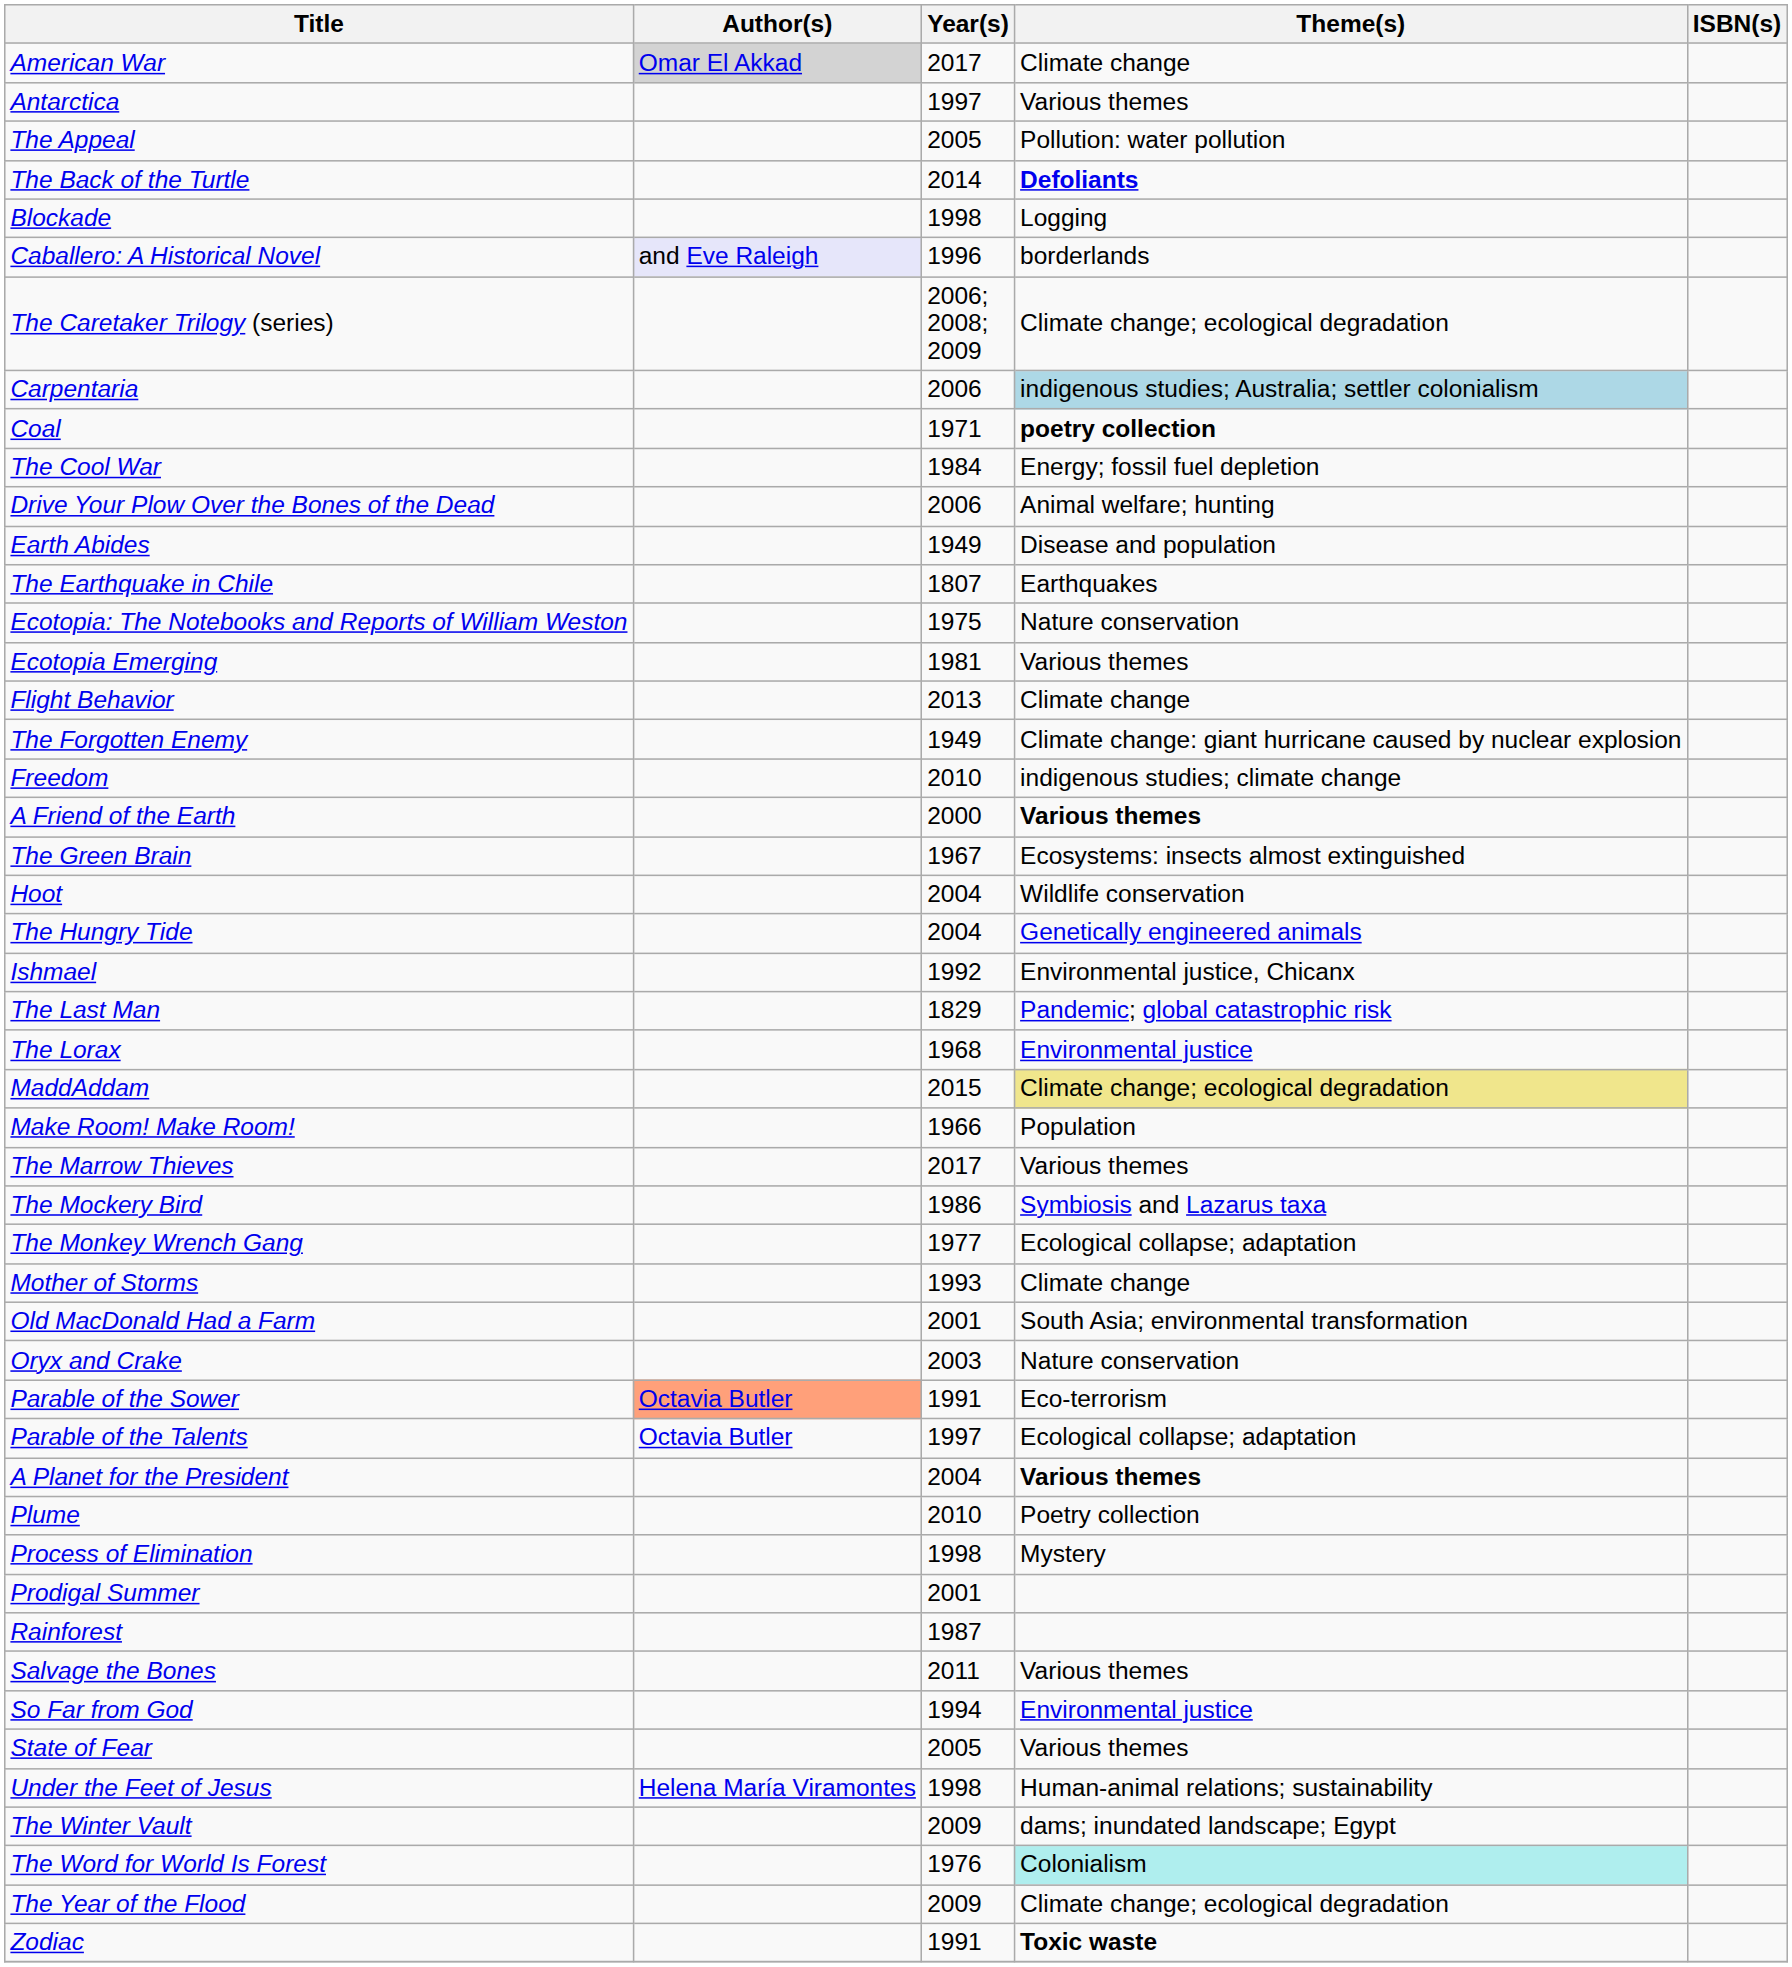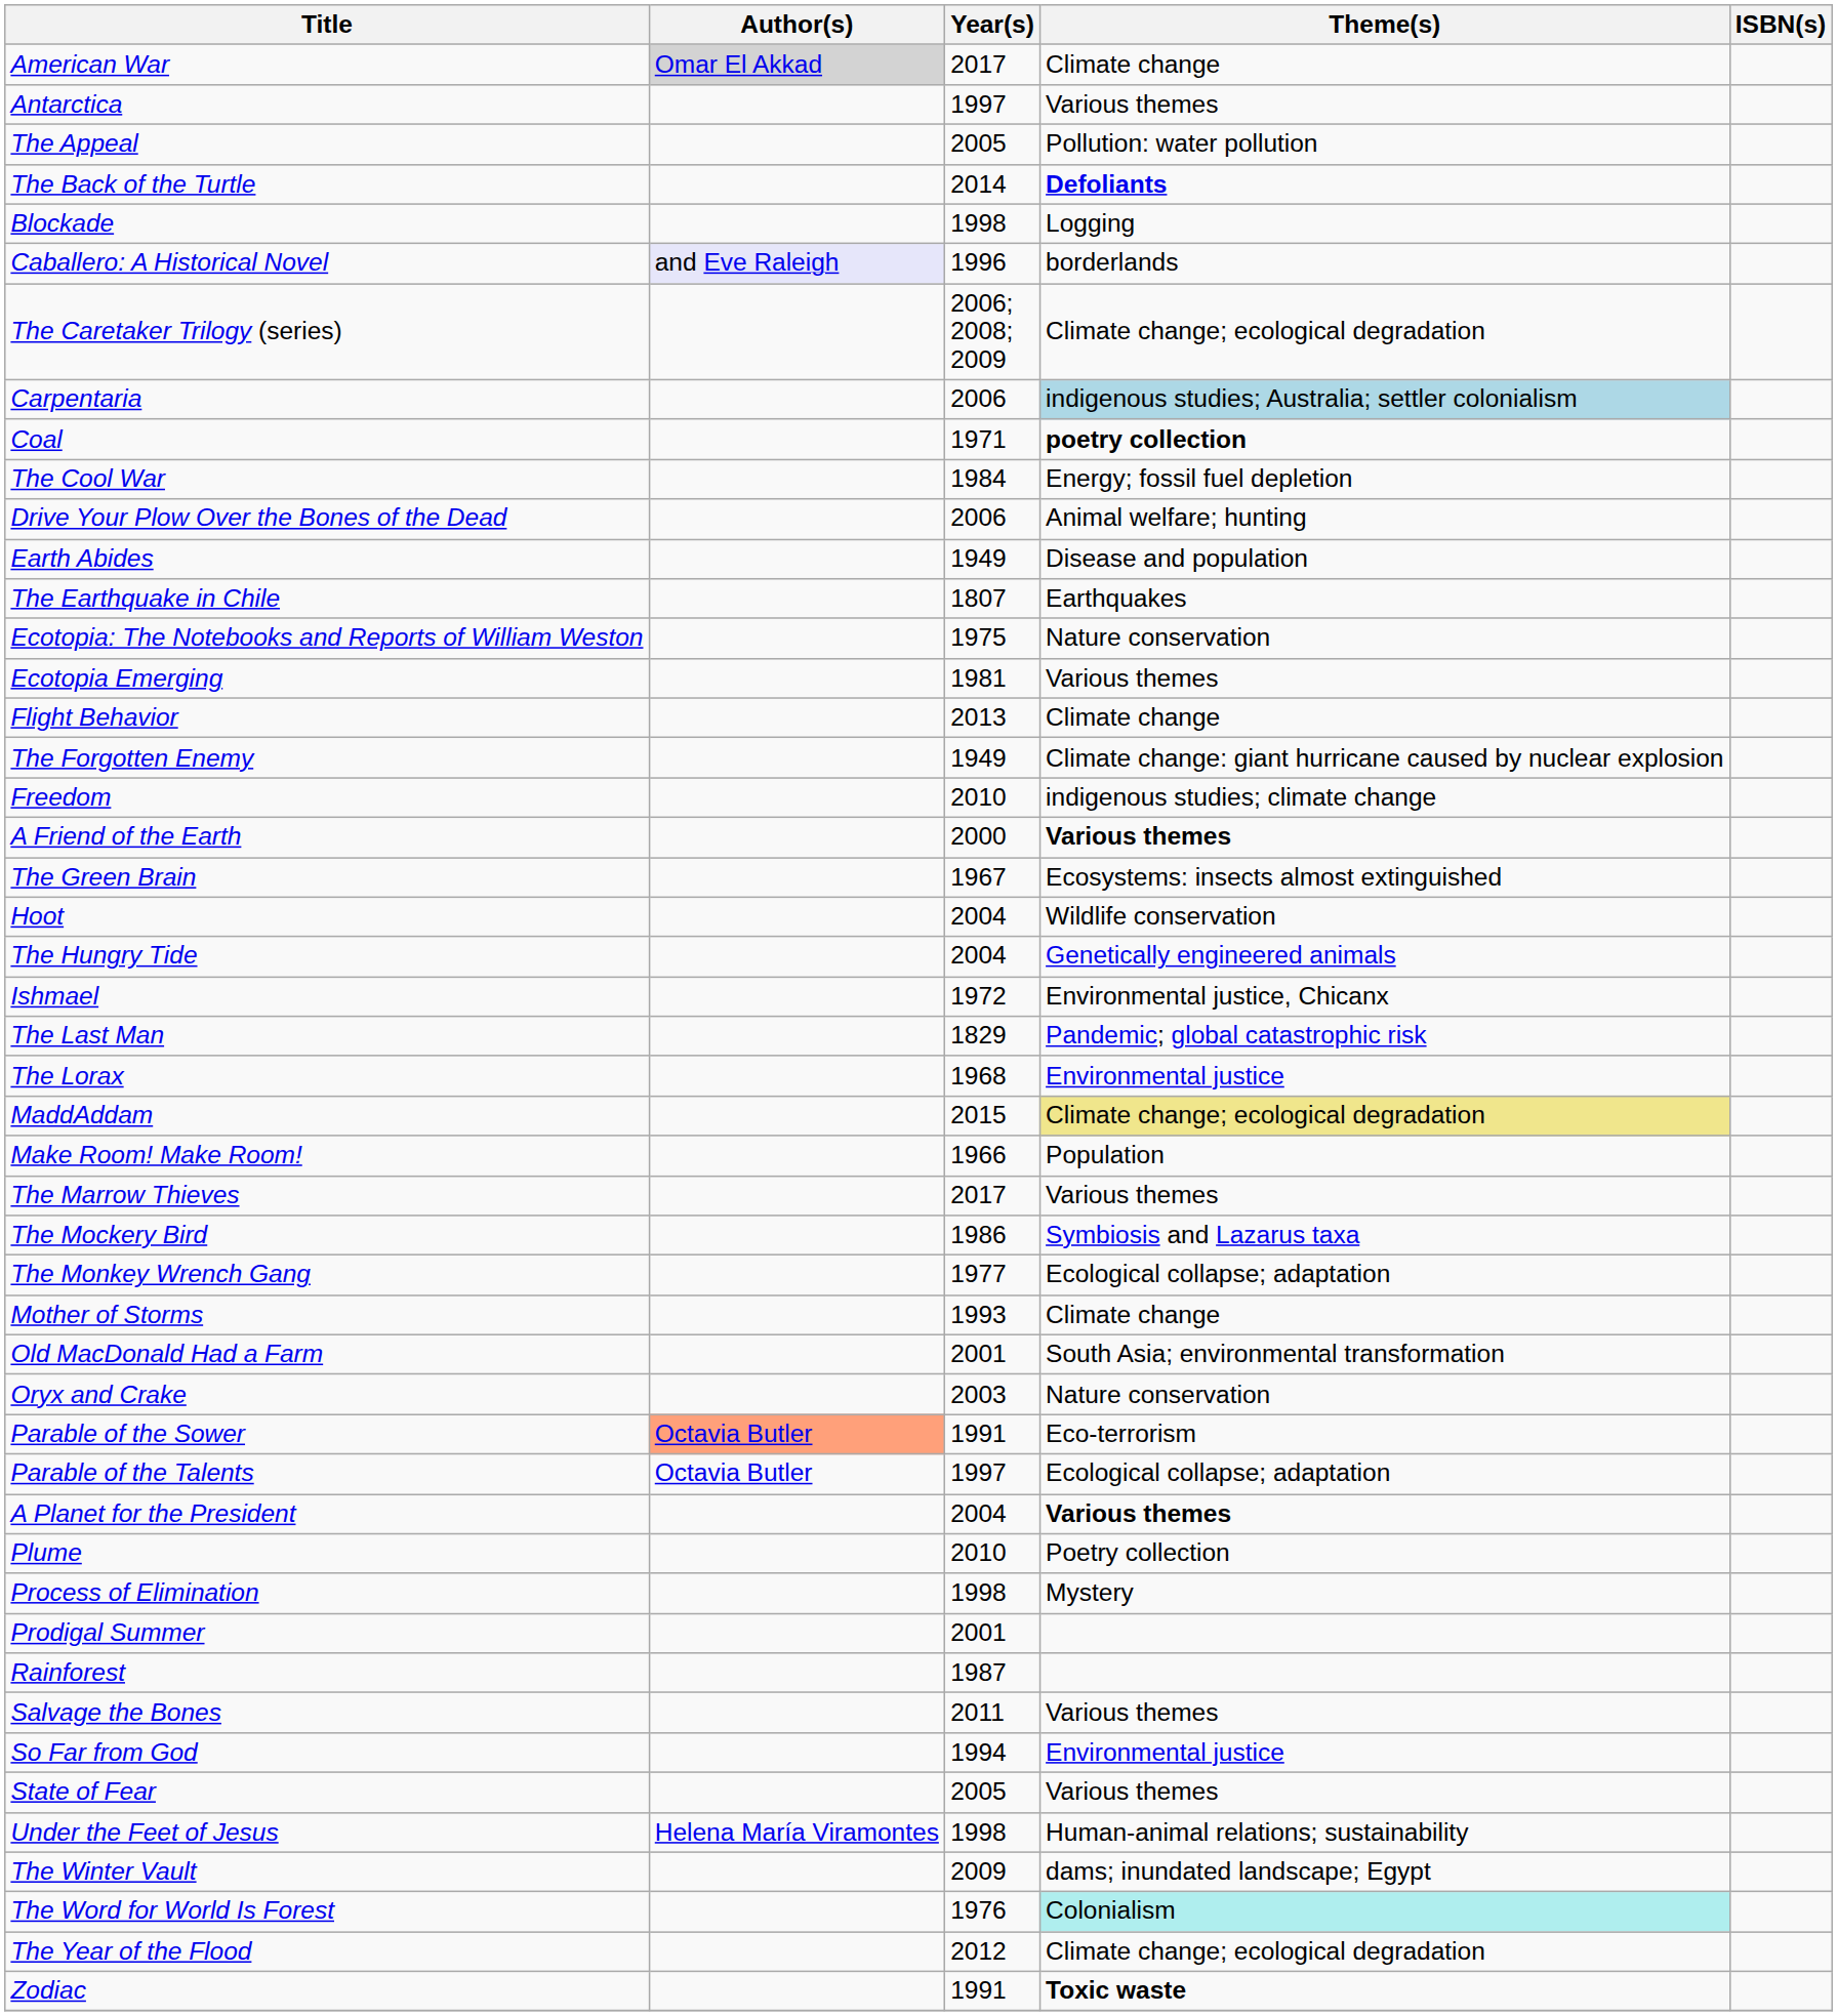Ishmael | Year(s): 1992 -> 1972
The Year of the Flood | Year(s): 2009 -> 2012
